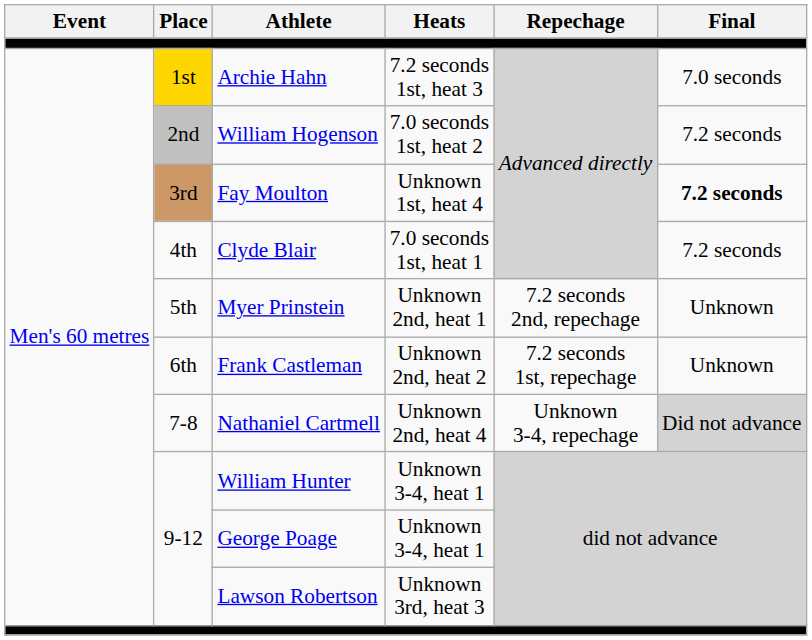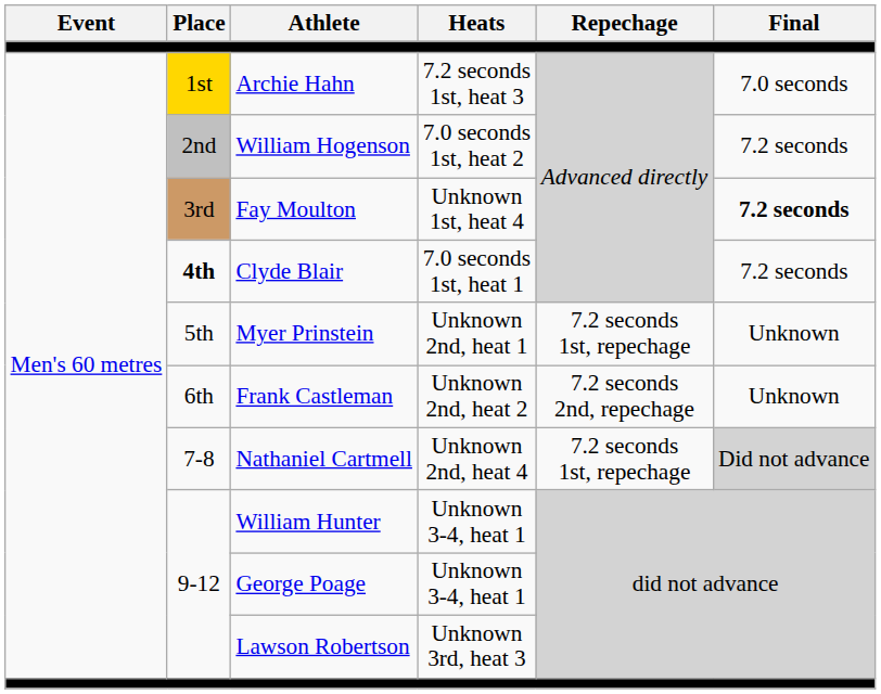Clyde Blair | Place: normal -> bold
Myer Prinstein | Repechage: 7.2 seconds 2nd, repechage -> 7.2 seconds 1st, repechage
Frank Castleman | Repechage: 7.2 seconds 1st, repechage -> 7.2 seconds 2nd, repechage
Nathaniel Cartmell | Repechage: Unknown 3-4, repechage -> 7.2 seconds 1st, repechage
